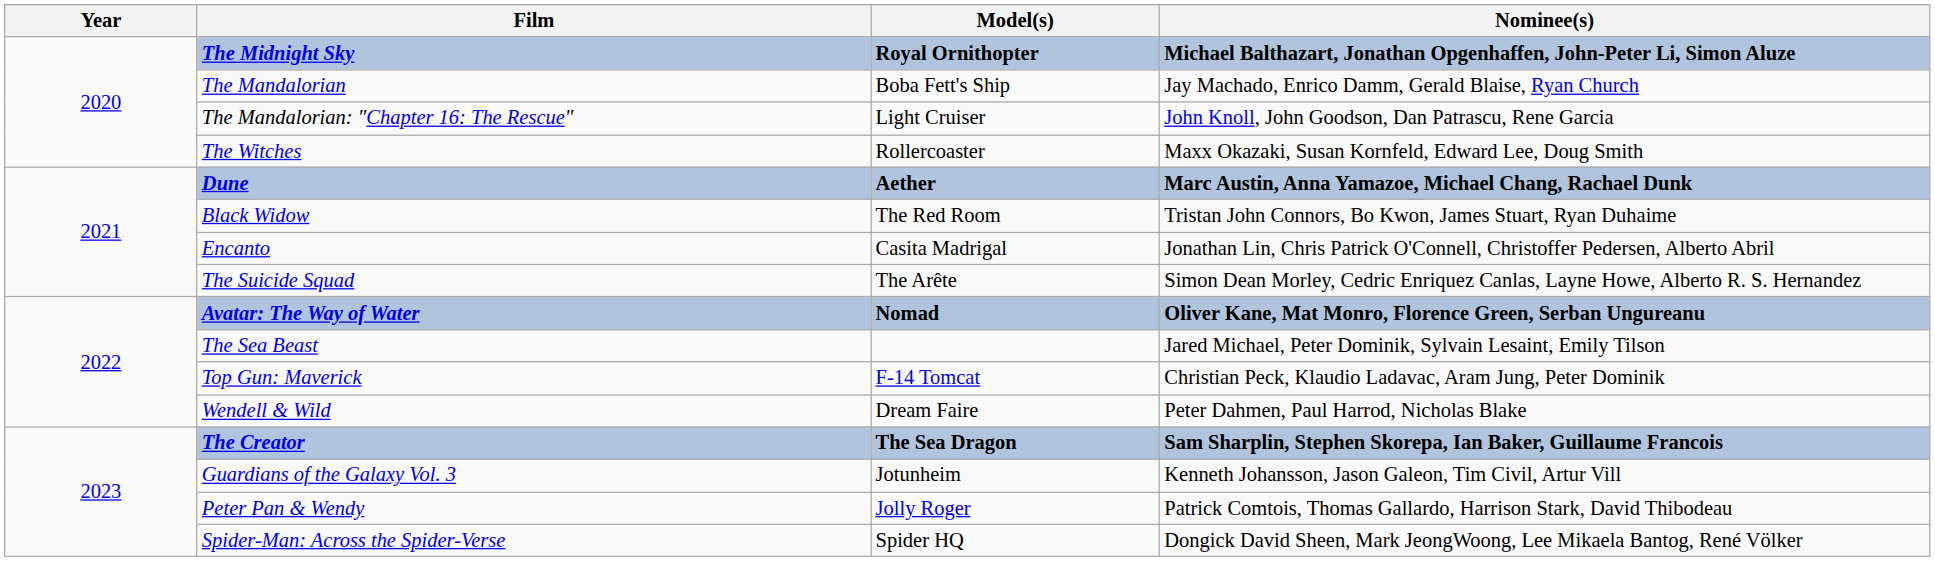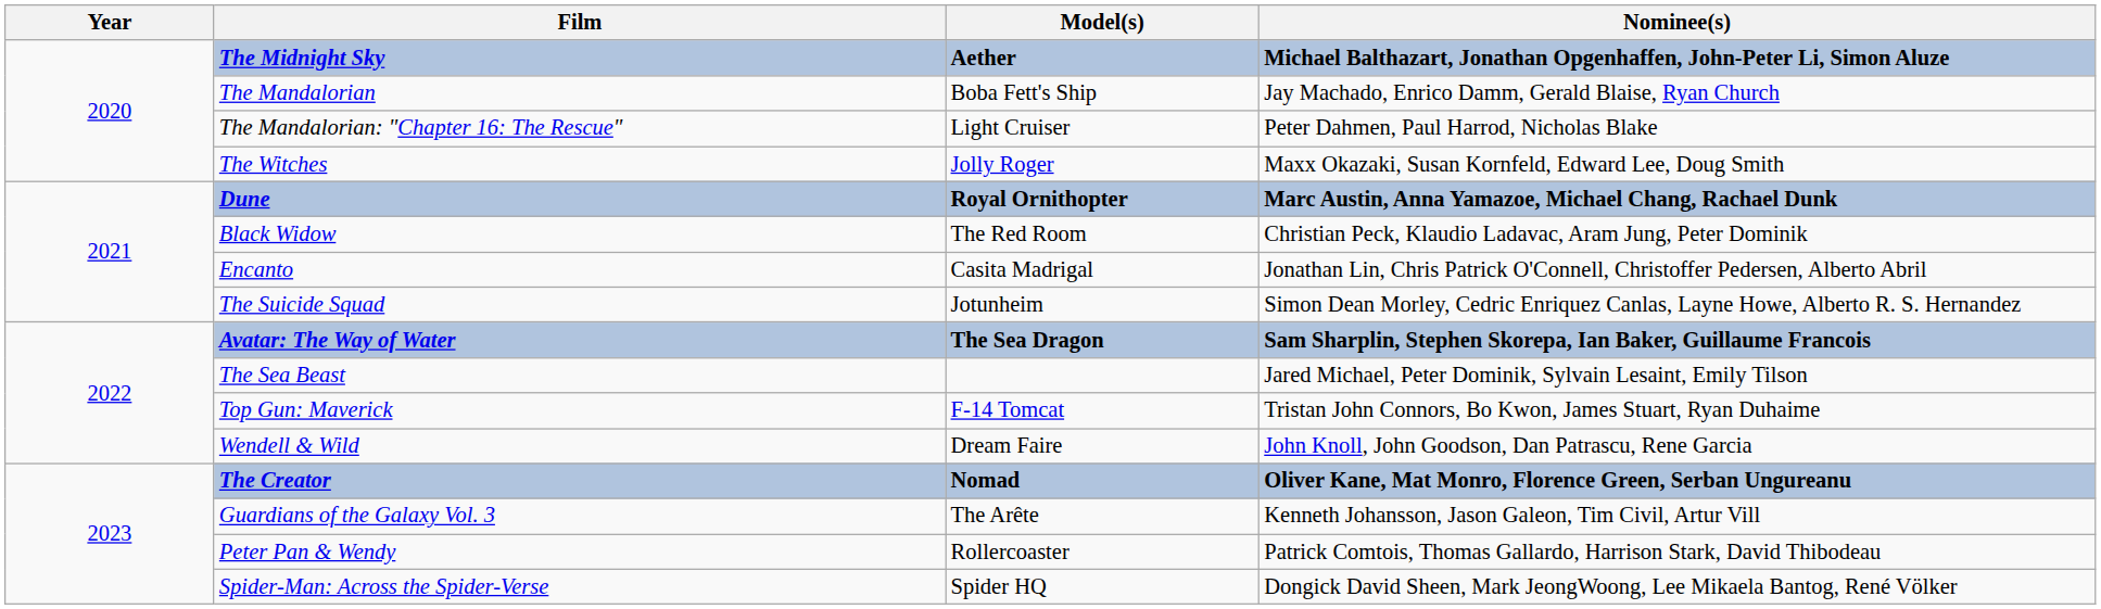The Midnight Sky | Model(s): Royal Ornithopter -> Aether
The Mandalorian: "Chapter 16: The Rescue" | Nominee(s): John Knoll, John Goodson, Dan Patrascu, Rene Garcia -> Peter Dahmen, Paul Harrod, Nicholas Blake
The Witches | Model(s): Rollercoaster -> Jolly Roger
Dune | Model(s): Aether -> Royal Ornithopter
Black Widow | Nominee(s): Tristan John Connors, Bo Kwon, James Stuart, Ryan Duhaime -> Christian Peck, Klaudio Ladavac, Aram Jung, Peter Dominik
The Suicide Squad | Model(s): The Arête -> Jotunheim
Avatar: The Way of Water | Model(s): Nomad -> The Sea Dragon
Avatar: The Way of Water | Nominee(s): Oliver Kane, Mat Monro, Florence Green, Serban Ungureanu -> Sam Sharplin, Stephen Skorepa, Ian Baker, Guillaume Francois
Top Gun: Maverick | Nominee(s): Christian Peck, Klaudio Ladavac, Aram Jung, Peter Dominik -> Tristan John Connors, Bo Kwon, James Stuart, Ryan Duhaime
Wendell & Wild | Nominee(s): Peter Dahmen, Paul Harrod, Nicholas Blake -> John Knoll, John Goodson, Dan Patrascu, Rene Garcia
The Creator | Model(s): The Sea Dragon -> Nomad
The Creator | Nominee(s): Sam Sharplin, Stephen Skorepa, Ian Baker, Guillaume Francois -> Oliver Kane, Mat Monro, Florence Green, Serban Ungureanu
Guardians of the Galaxy Vol. 3 | Model(s): Jotunheim -> The Arête
Peter Pan & Wendy | Model(s): Jolly Roger -> Rollercoaster
